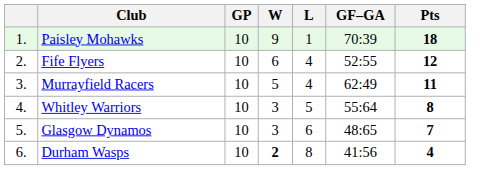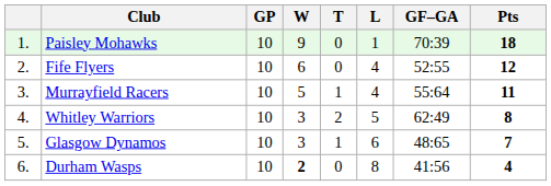+ column: T | 0 | 0 | 1 | 2 | 1 | 0
Murrayfield Racers | GF–GA: 62:49 -> 55:64
Whitley Warriors | GF–GA: 55:64 -> 62:49
